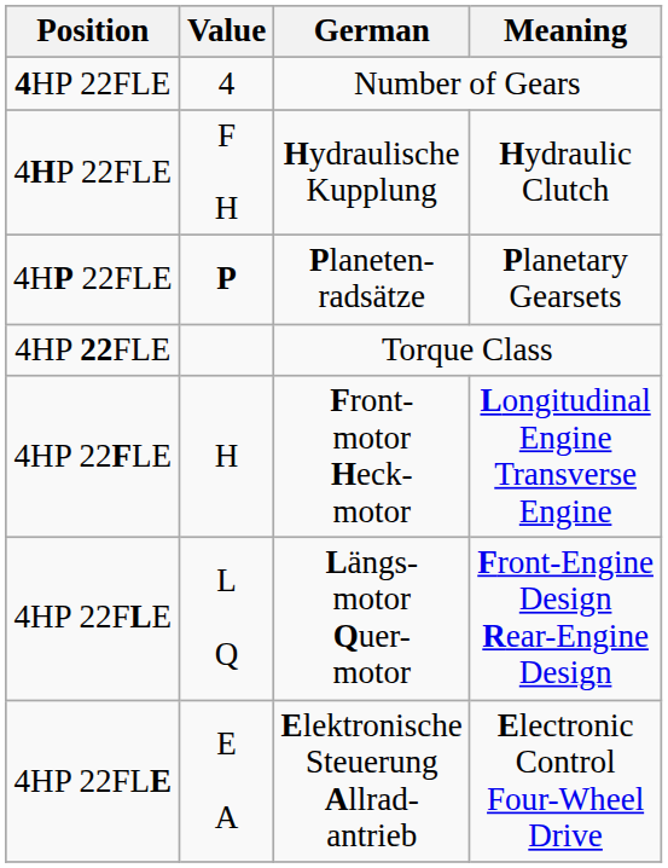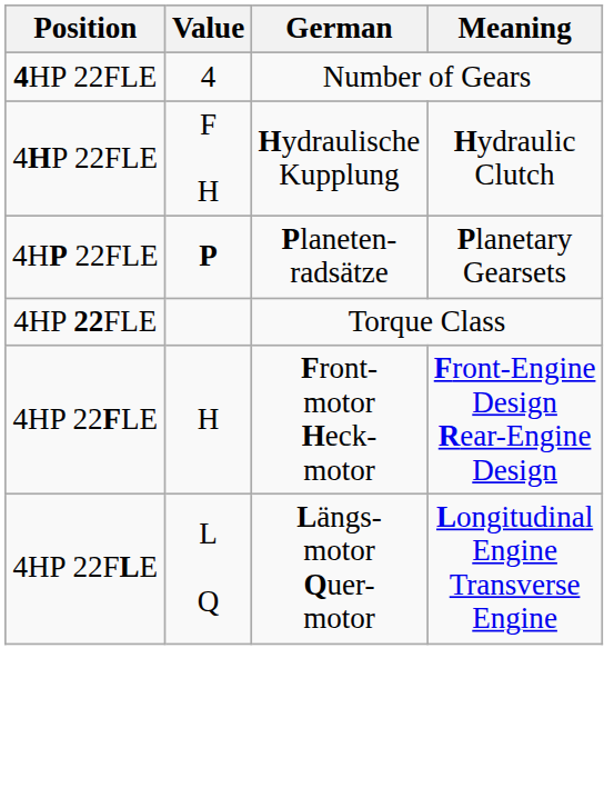Front- motor Heck- motor | Meaning: Longitudinal Engine Transverse Engine -> Front-Engine Design Rear-Engine Design
Längs- motor Quer- motor | Meaning: Front-Engine Design Rear-Engine Design -> Longitudinal Engine Transverse Engine
- row: 4HP 22FLE | E A | Elektronische Steuerung Allrad- antrieb | Electronic Control Four-Wheel Drive
